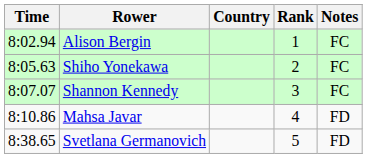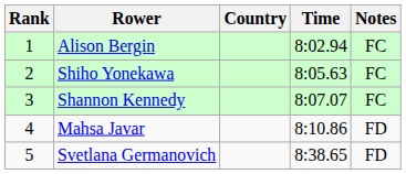columns swapped: Rank <-> Time
